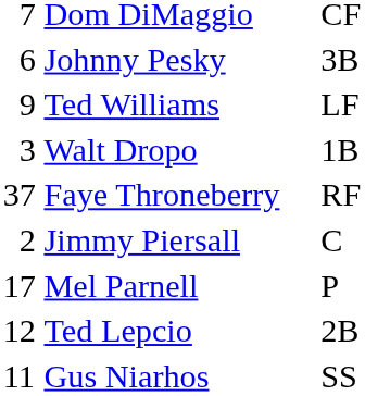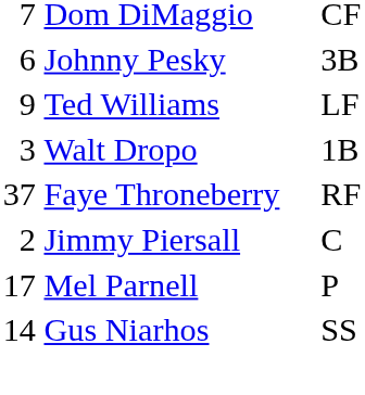- row: 12 | Ted Lepcio | 2B
Gus Niarhos | column 1: 11 -> 14
